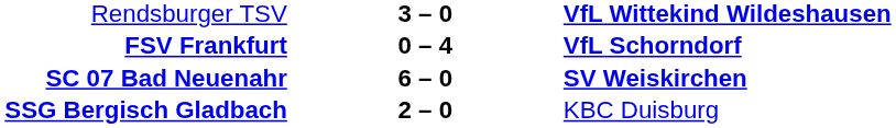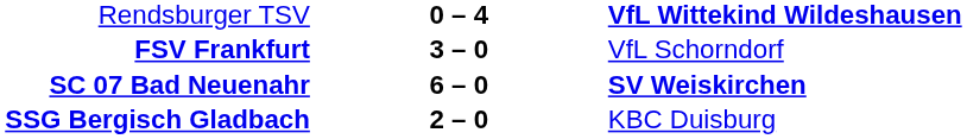Rendsburger TSV | column 2: 3 – 0 -> 0 – 4
FSV Frankfurt | column 2: 0 – 4 -> 3 – 0
FSV Frankfurt | column 3: bold -> normal
